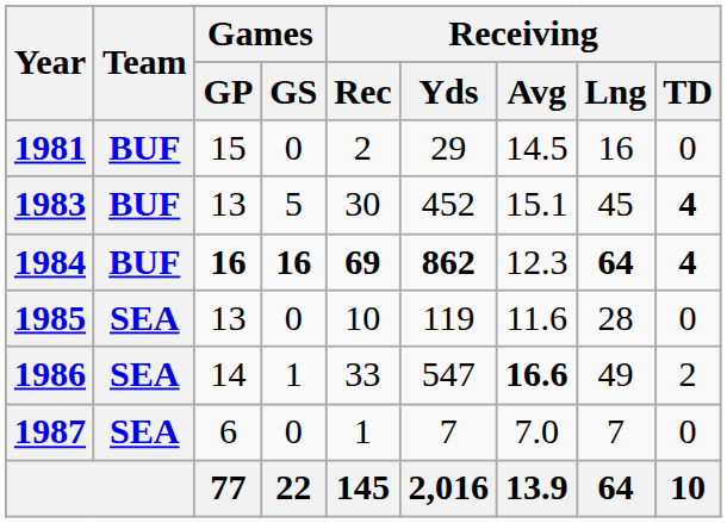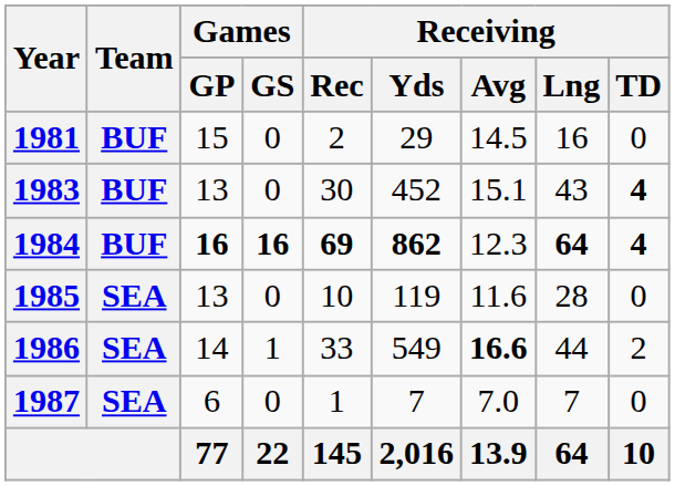1983 | Games / GS: 5 -> 0
1983 | Receiving / Lng: 45 -> 43
1986 | Receiving / Yds: 547 -> 549
1986 | Receiving / Lng: 49 -> 44
